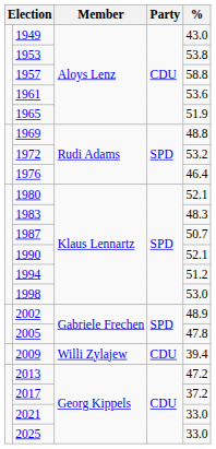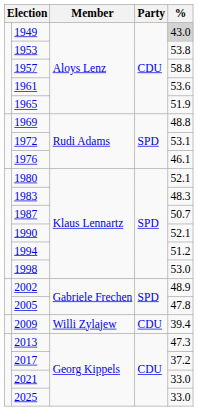1949 | %: no background -> lightgrey background
1972 | %: 53.2 -> 53.1
1976 | %: 46.4 -> 46.1
2013 | %: 47.2 -> 47.3
